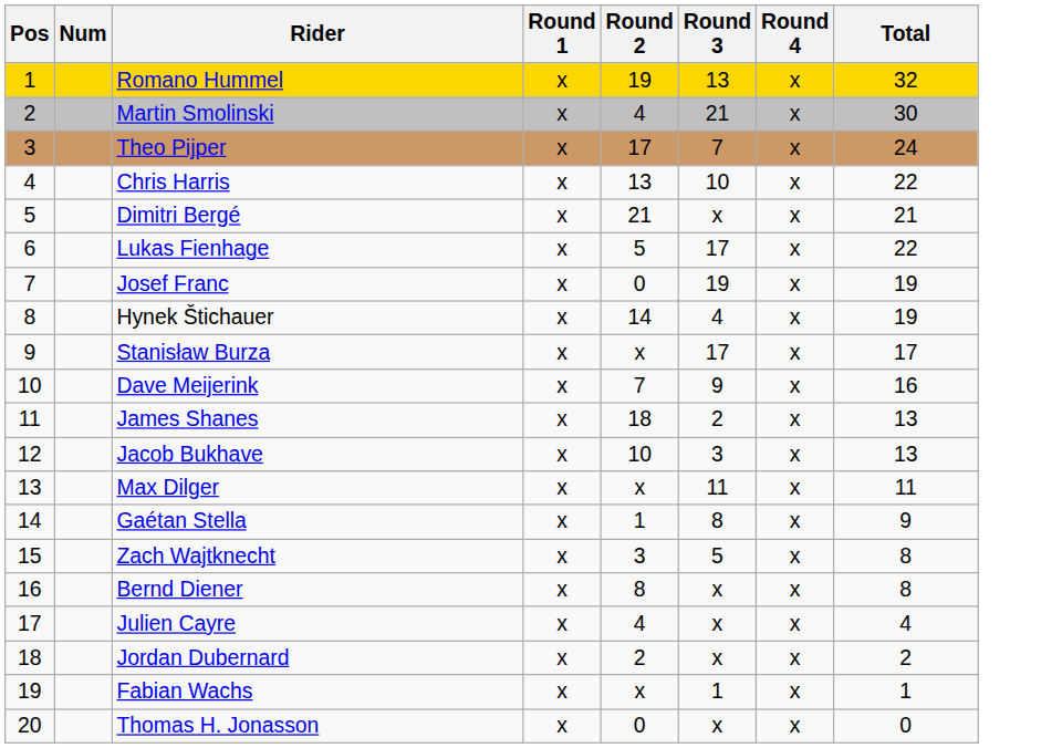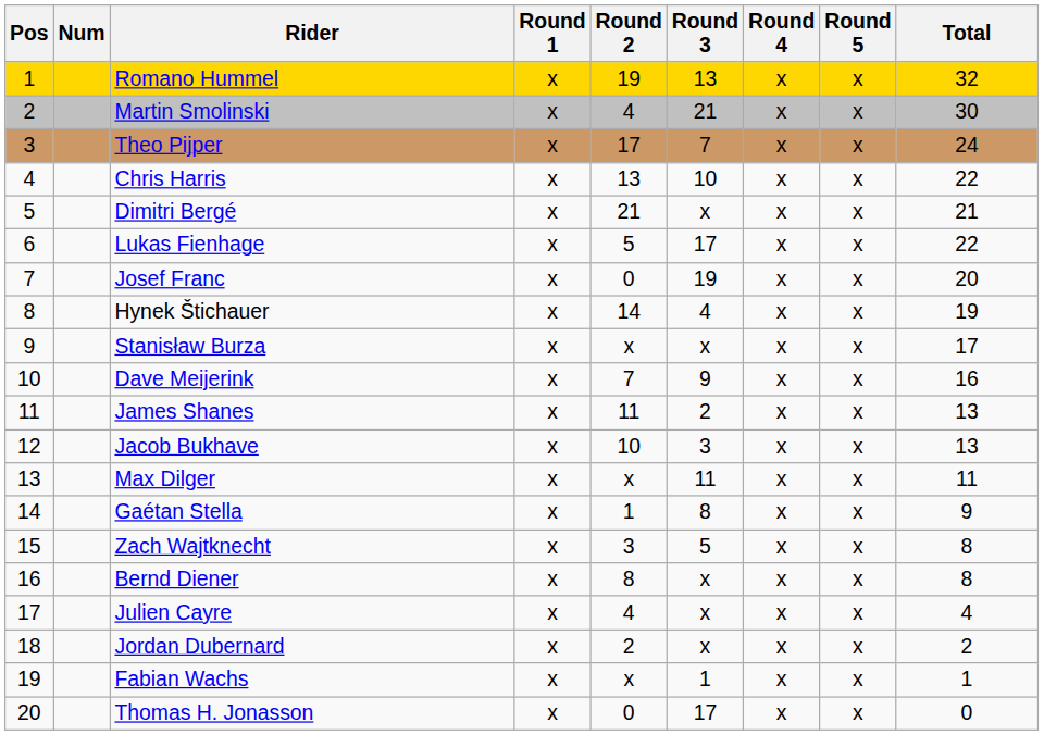+ column: Round 5 | x | x | x | x | x | x | x | x | x | x | x | x | x | x | x | x | x | x | x | x
Josef Franc | Total: 19 -> 20
Stanisław Burza | Round 3: 17 -> x
James Shanes | Round 2: 18 -> 11
Thomas H. Jonasson | Round 3: x -> 17
